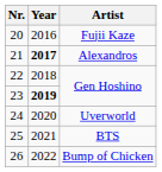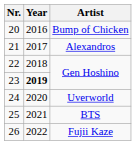20 | Artist: Fujii Kaze -> Bump of Chicken
21 | Year: bold -> normal
26 | Artist: Bump of Chicken -> Fujii Kaze
